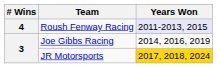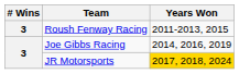Roush Fenway Racing | # Wins: 4 -> 3
Roush Fenway Racing | Years Won: lavender background -> no background
